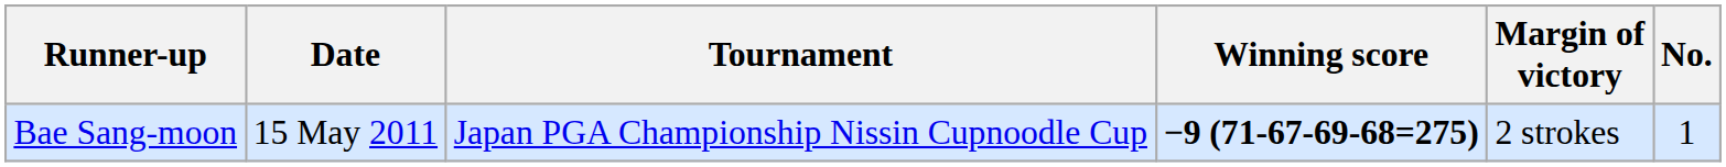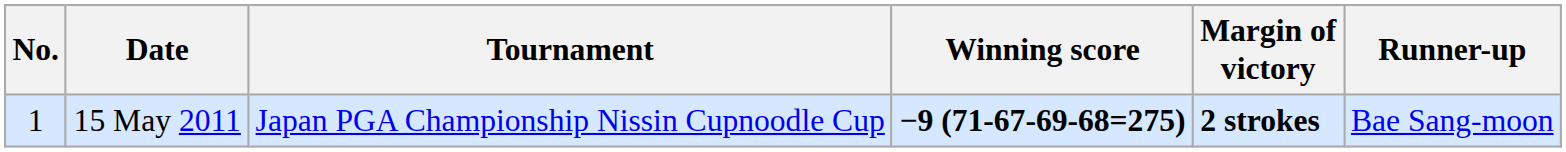columns swapped: No. <-> Runner-up
15 May 2011 | Margin of victory: normal -> bold
